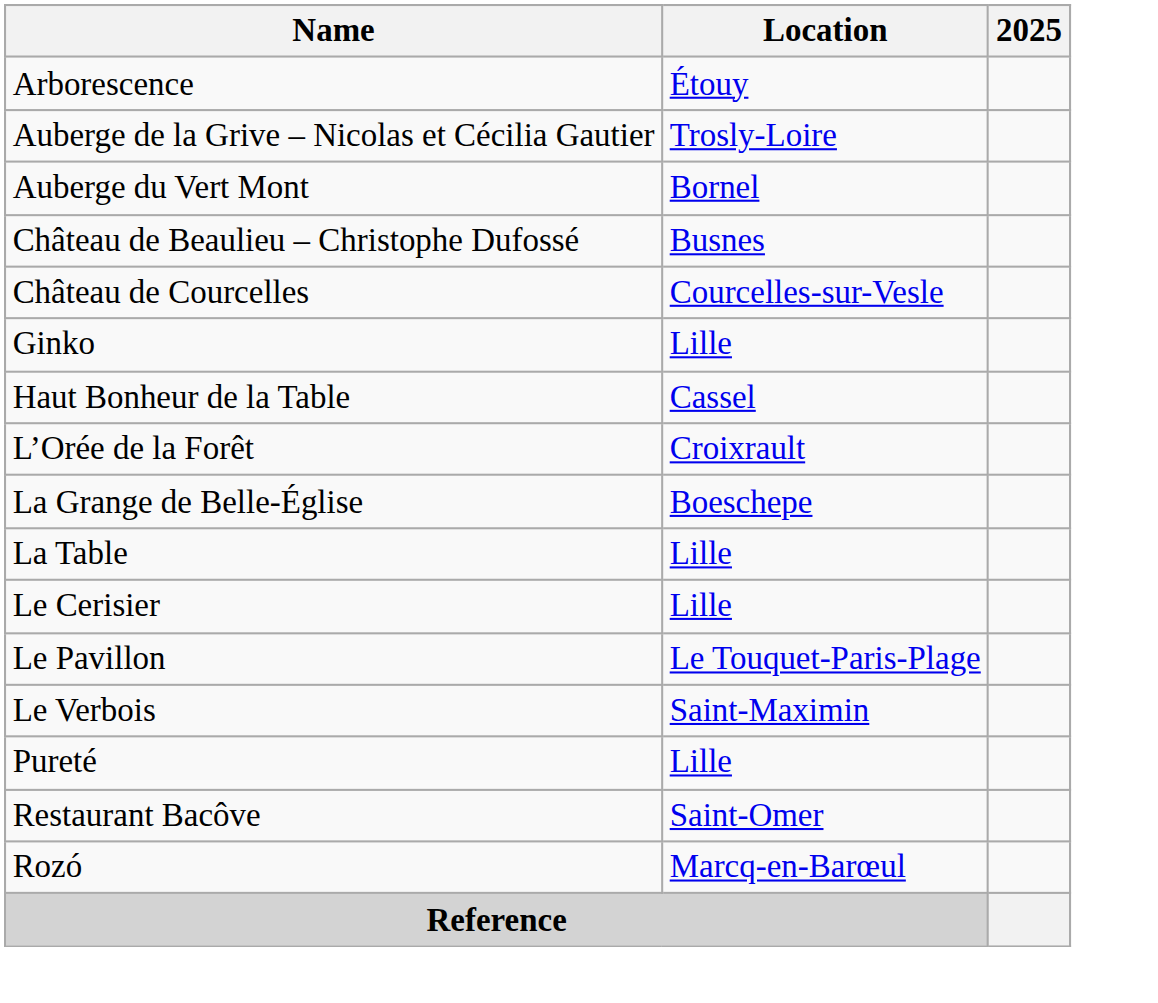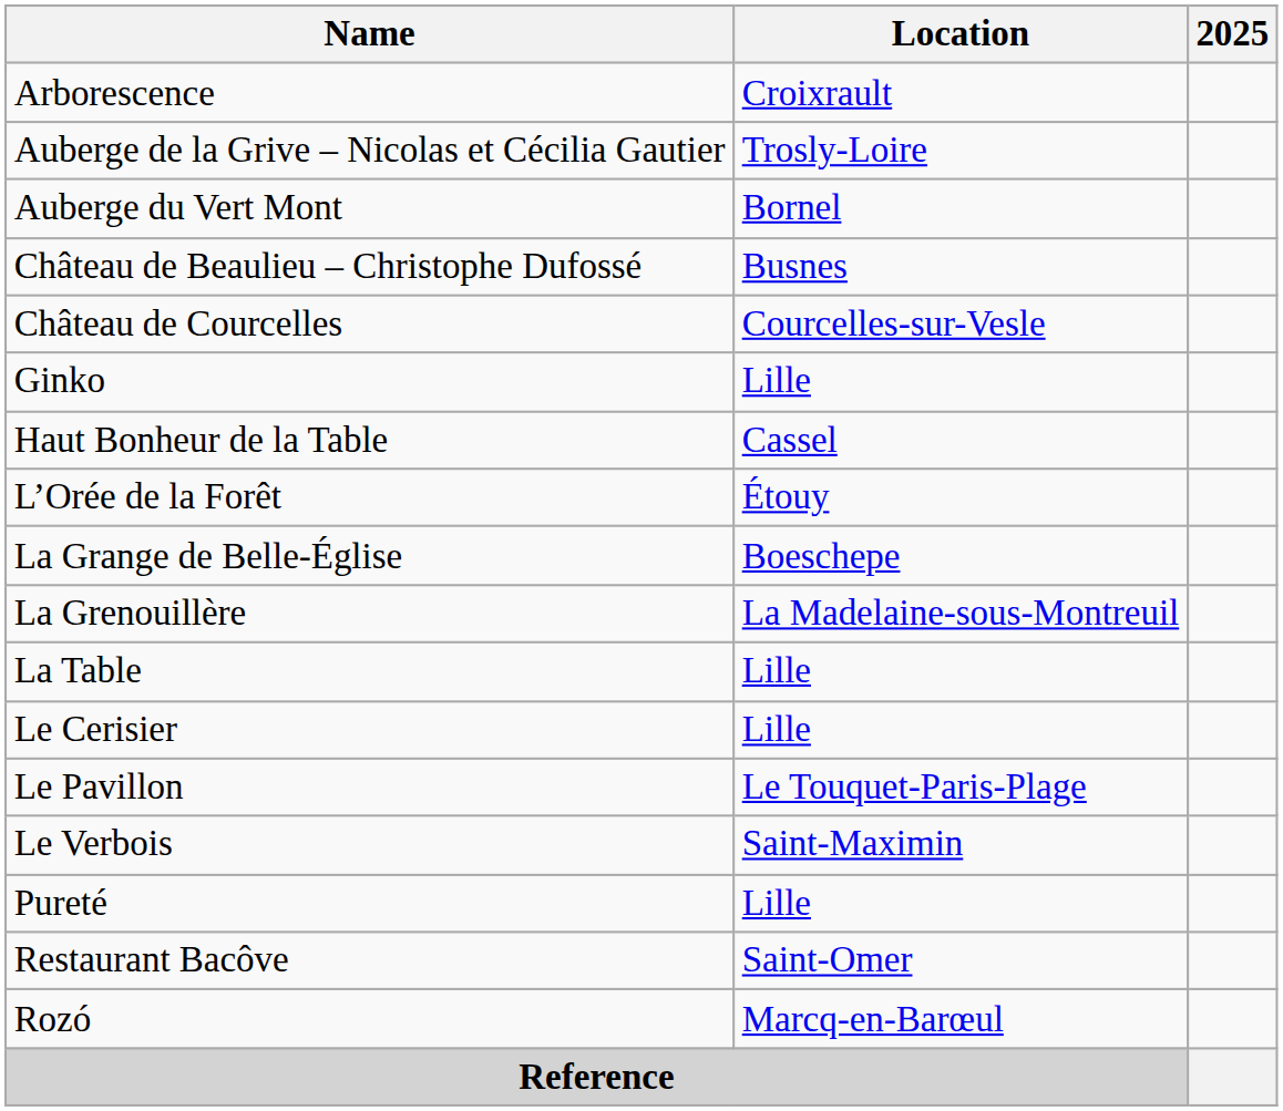Arborescence | Location: Étouy -> Croixrault
L’Orée de la Forêt | Location: Croixrault -> Étouy
+ row: La Grenouillère | La Madelaine-sous-Montreuil
